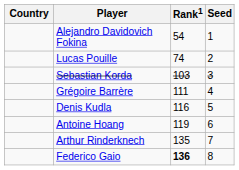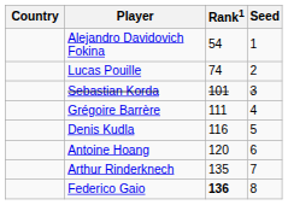Sebastian Korda | Rank1: 103 -> 101
Antoine Hoang | Rank1: 119 -> 120
